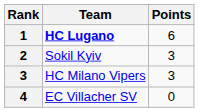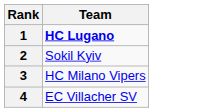- column: Points | 6 | 3 | 3 | 0
